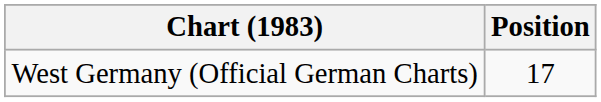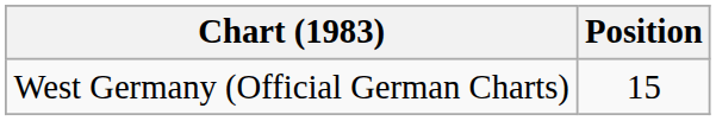West Germany (Official German Charts) | Position: 17 -> 15
